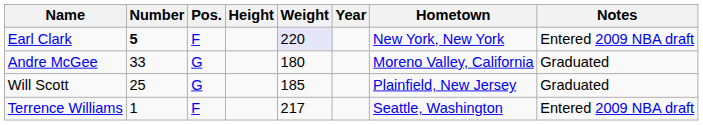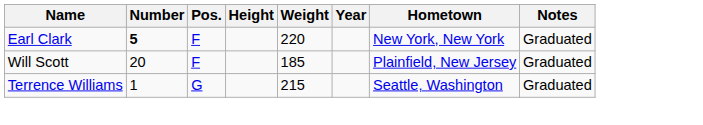Earl Clark | Weight: lavender background -> no background
Earl Clark | Notes: Entered 2009 NBA draft -> Graduated
- row: Andre McGee | 33 | G | 180 | Moreno Valley, California | Graduated
Will Scott | Number: 25 -> 20
Will Scott | Pos.: G -> F
Terrence Williams | Pos.: F -> G
Terrence Williams | Weight: 217 -> 215
Terrence Williams | Notes: Entered 2009 NBA draft -> Graduated
